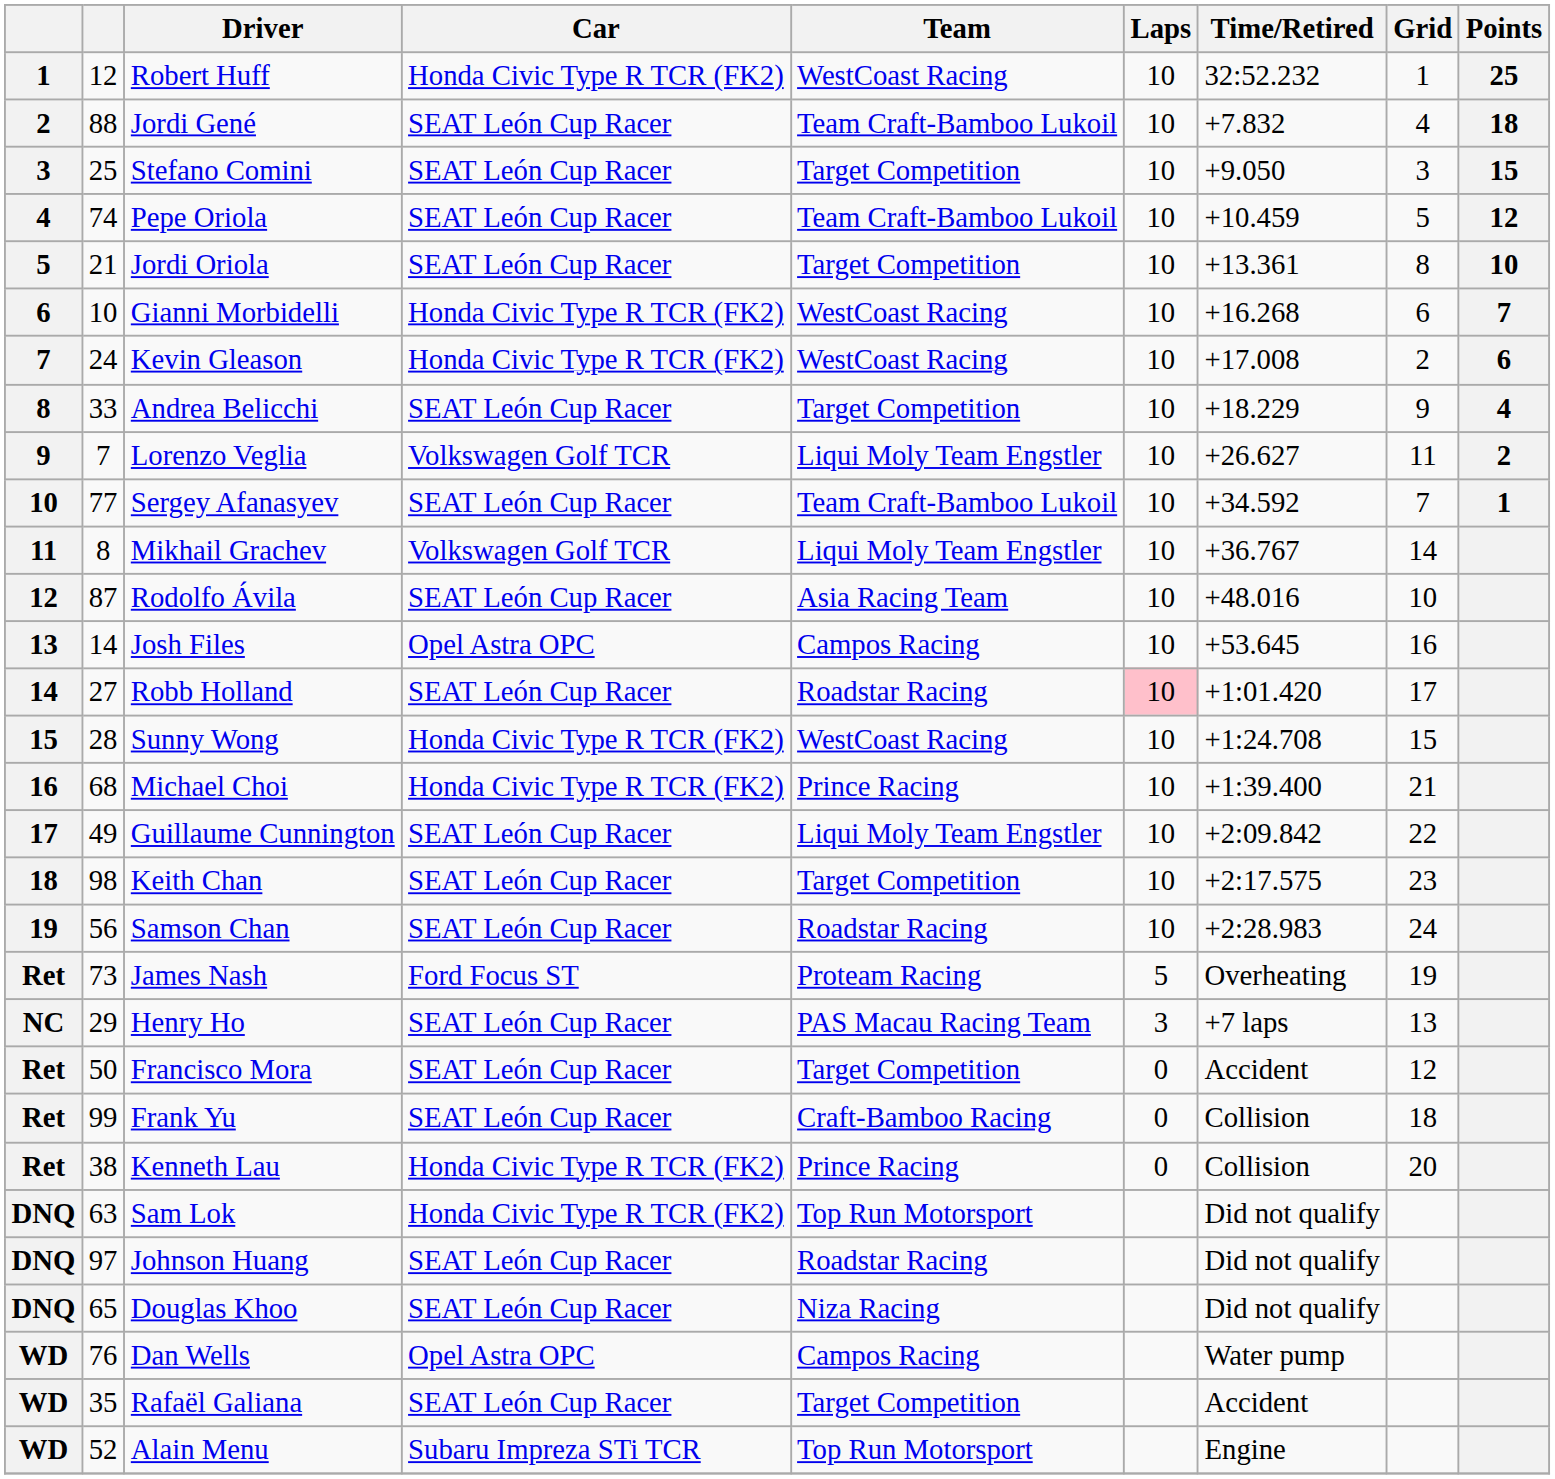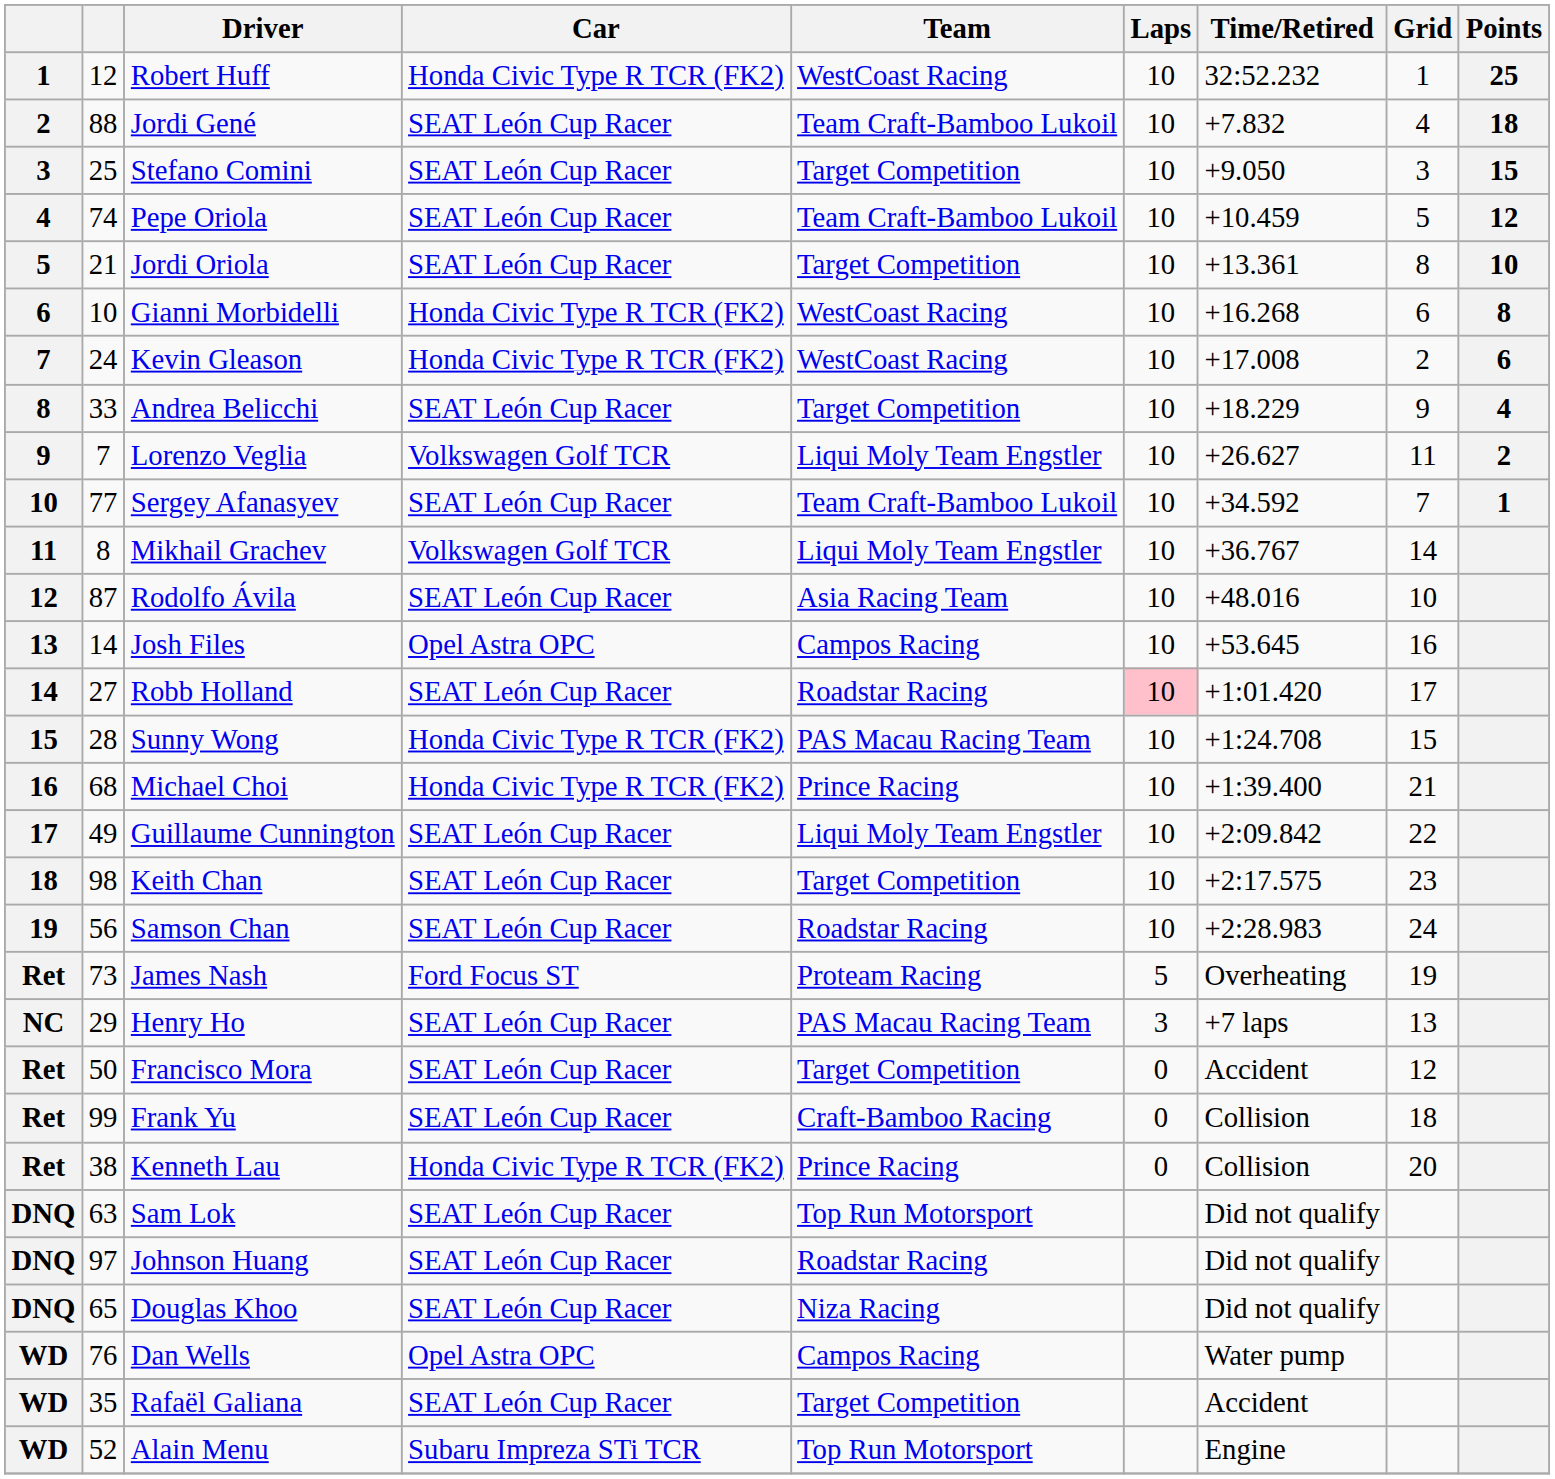Gianni Morbidelli | Points: 7 -> 8
Sunny Wong | Team: WestCoast Racing -> PAS Macau Racing Team
Sam Lok | Car: Honda Civic Type R TCR (FK2) -> SEAT León Cup Racer
